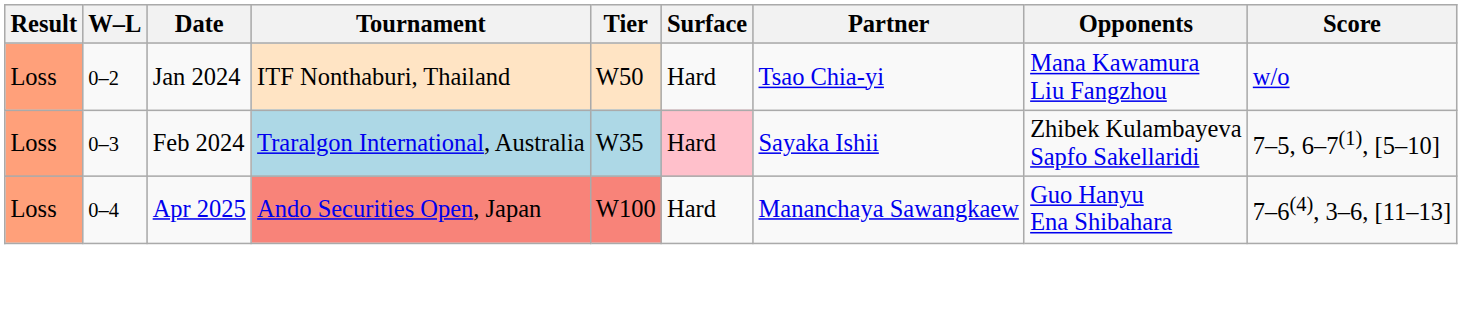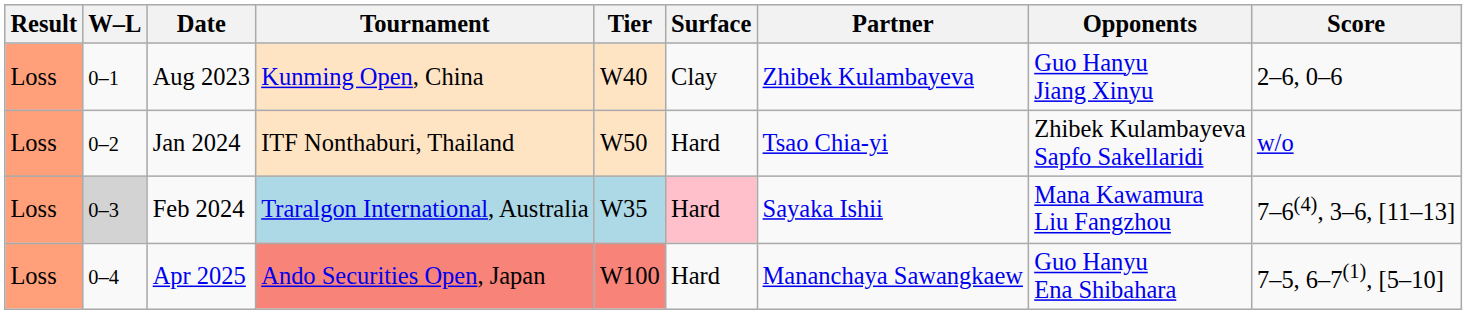+ row: Loss | 0–1 | Aug 2023 | Kunming Open, China | W40 | Clay | Zhibek Kulambayeva | Guo Hanyu Jiang Xinyu | 2–6, 0–6
Jan 2024 | Opponents: Mana Kawamura Liu Fangzhou -> Zhibek Kulambayeva Sapfo Sakellaridi
Feb 2024 | W–L: no background -> lightgrey background
Feb 2024 | Opponents: Zhibek Kulambayeva Sapfo Sakellaridi -> Mana Kawamura Liu Fangzhou
Feb 2024 | Score: 7–5, 6–7(1), [5–10] -> 7–6(4), 3–6, [11–13]
Apr 2025 | Score: 7–6(4), 3–6, [11–13] -> 7–5, 6–7(1), [5–10]
